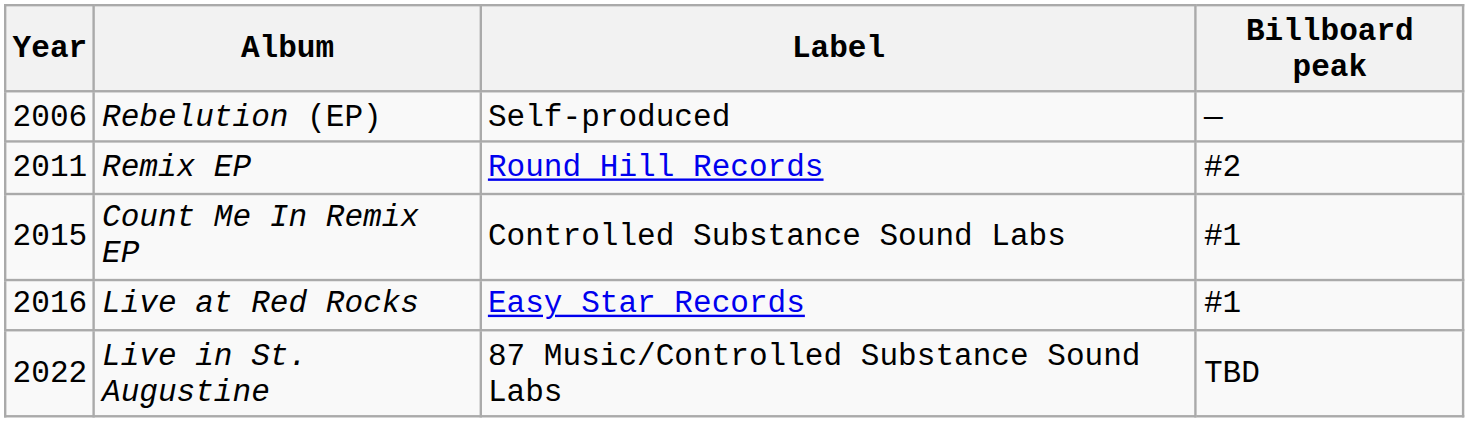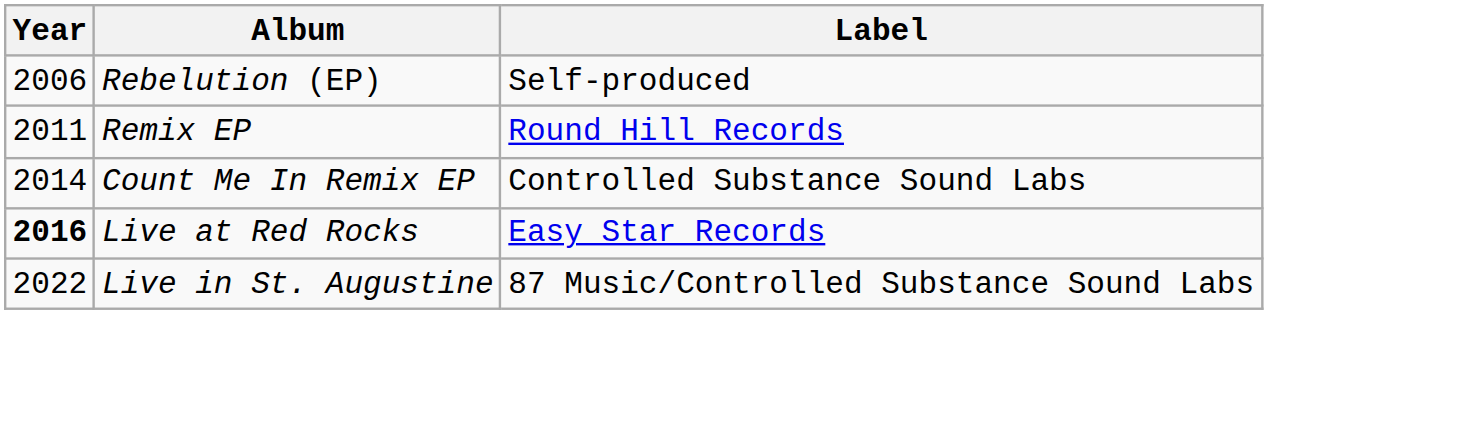- column: Billboard peak | — | #2 | #1 | #1 | TBD
Count Me In Remix EP | Year: 2015 -> 2014
Live at Red Rocks | Year: normal -> bold
